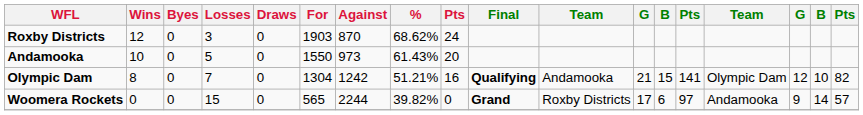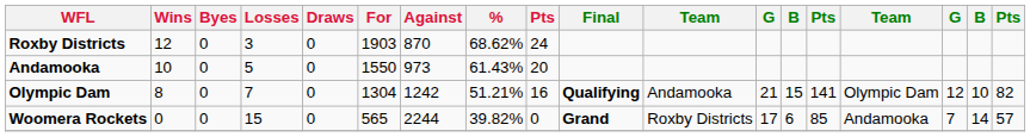Woomera Rockets | column 14: 97 -> 85
Woomera Rockets | column 16: 9 -> 7
